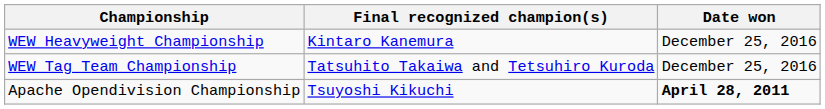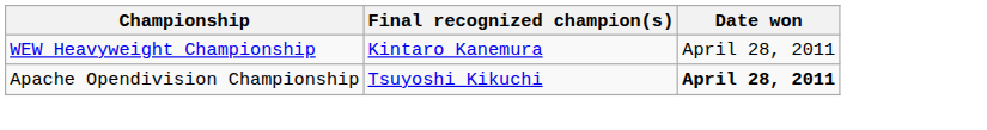WEW Heavyweight Championship | Date won: December 25, 2016 -> April 28, 2011
- row: WEW Tag Team Championship | Tatsuhito Takaiwa and Tetsuhiro Kuroda | December 25, 2016
